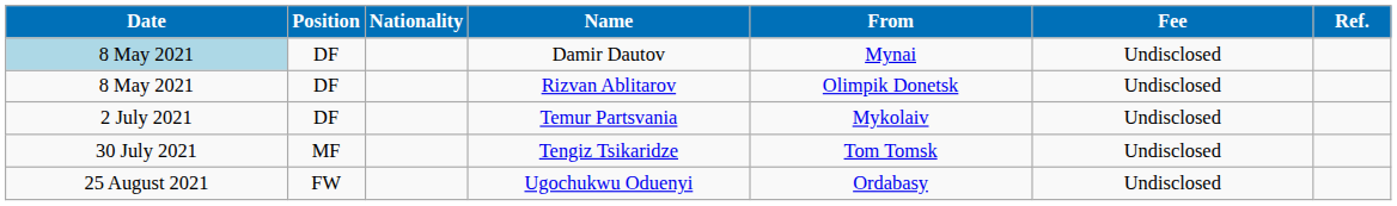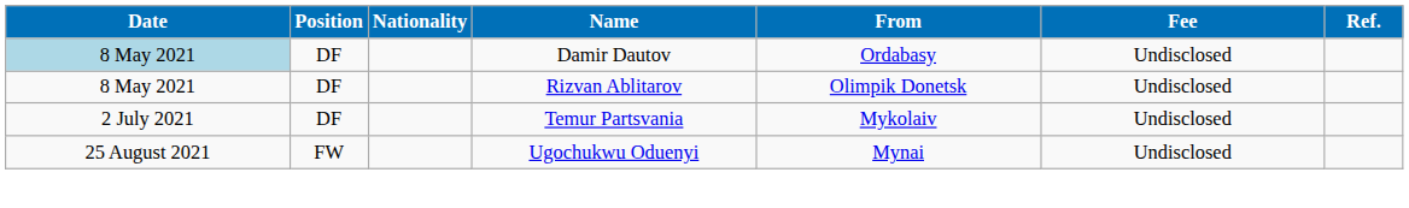Damir Dautov | From: Mynai -> Ordabasy
- row: 30 July 2021 | MF | Tengiz Tsikaridze | Tom Tomsk | Undisclosed
Ugochukwu Oduenyi | From: Ordabasy -> Mynai
